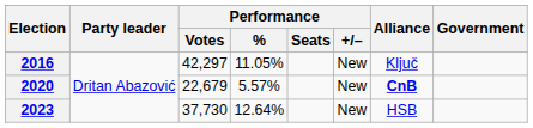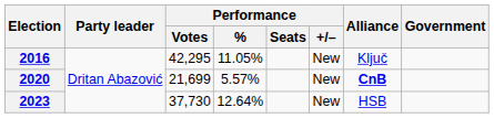2016 | Performance / Votes: 42,297 -> 42,295
2020 | Performance / Votes: 22,679 -> 21,699
